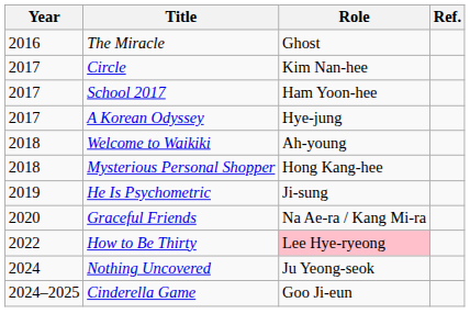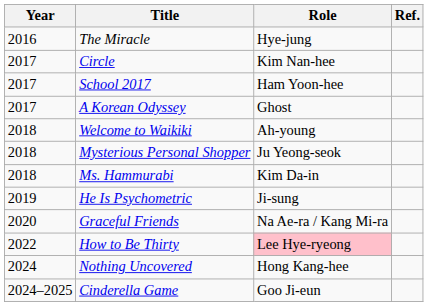The Miracle | Role: Ghost -> Hye-jung
A Korean Odyssey | Role: Hye-jung -> Ghost
Mysterious Personal Shopper | Role: Hong Kang-hee -> Ju Yeong-seok
+ row: 2018 | Ms. Hammurabi | Kim Da-in
Nothing Uncovered | Role: Ju Yeong-seok -> Hong Kang-hee
